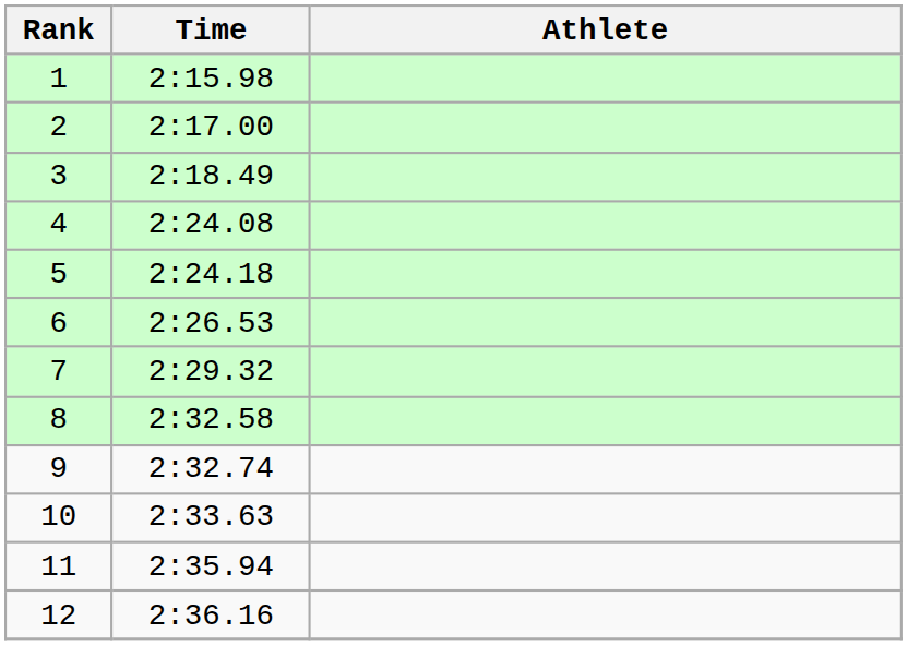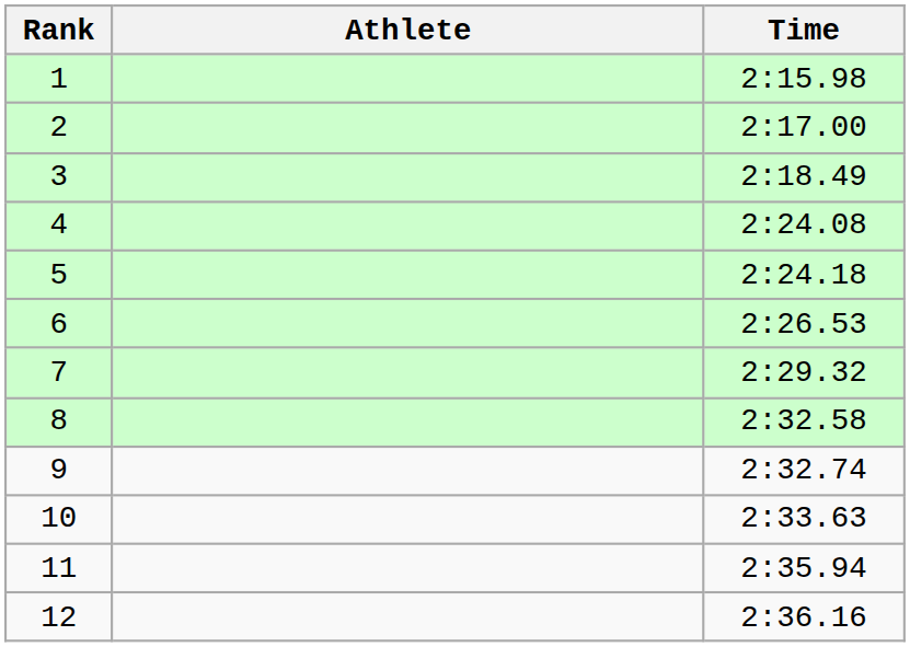columns swapped: Athlete <-> Time
